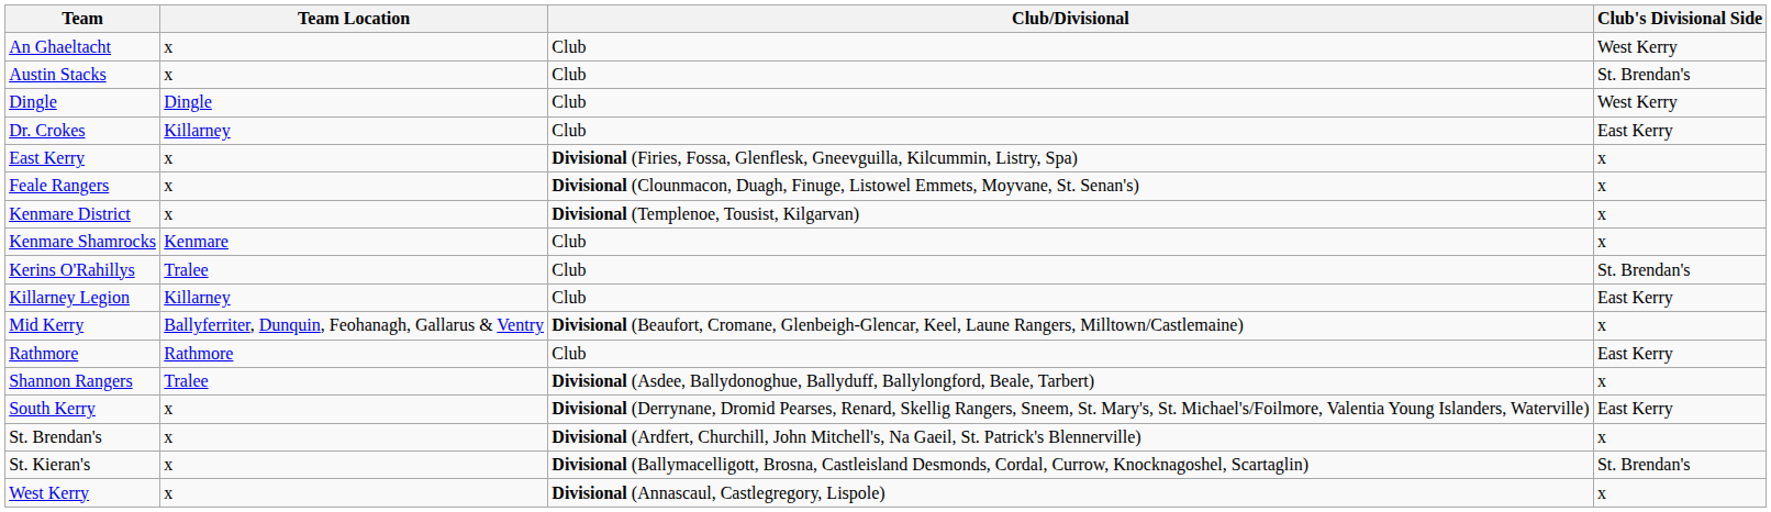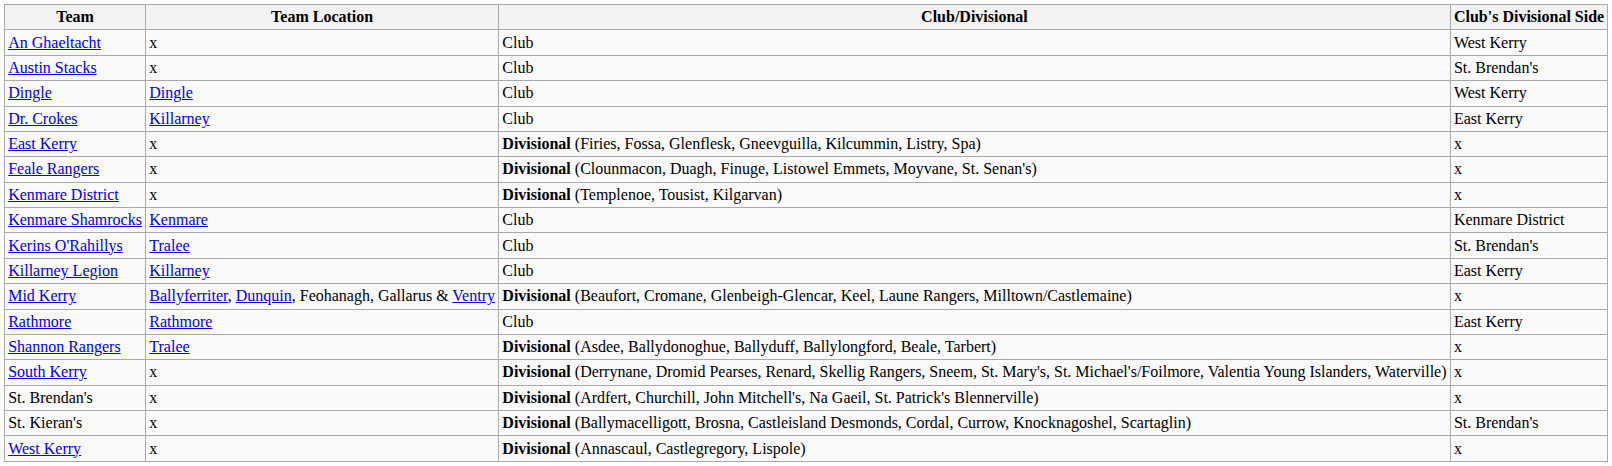Kenmare Shamrocks | Club's Divisional Side: x -> Kenmare District
South Kerry | Club's Divisional Side: East Kerry -> x
